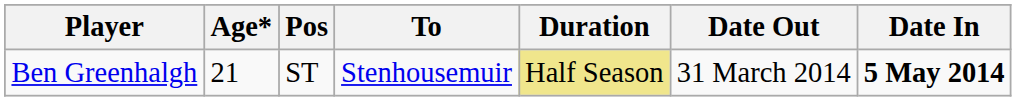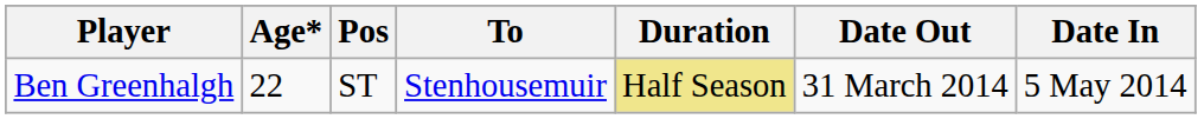Ben Greenhalgh | Age*: 21 -> 22
Ben Greenhalgh | Date In: bold -> normal
